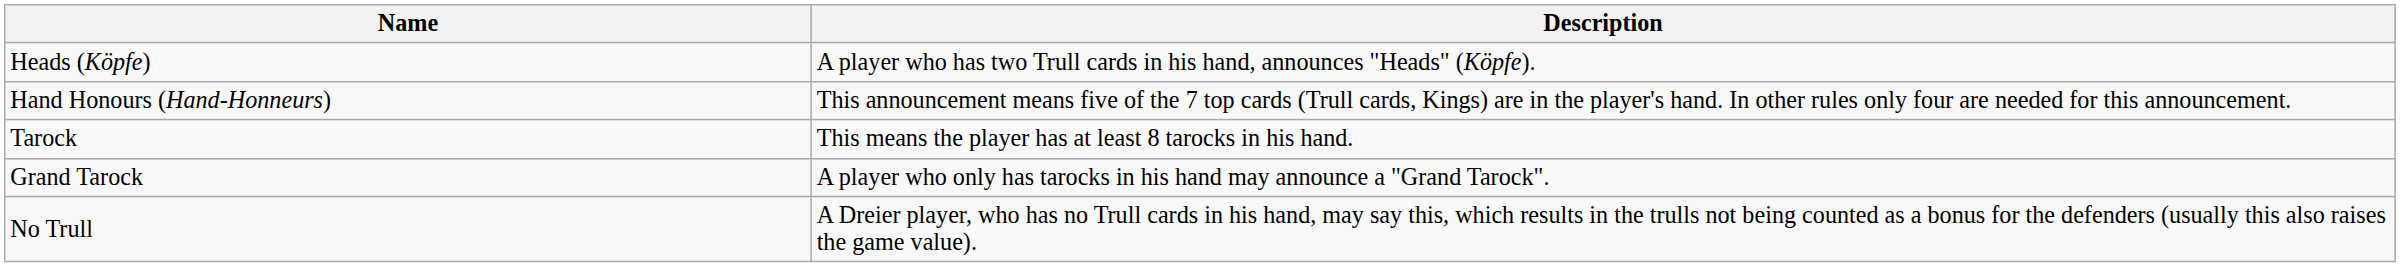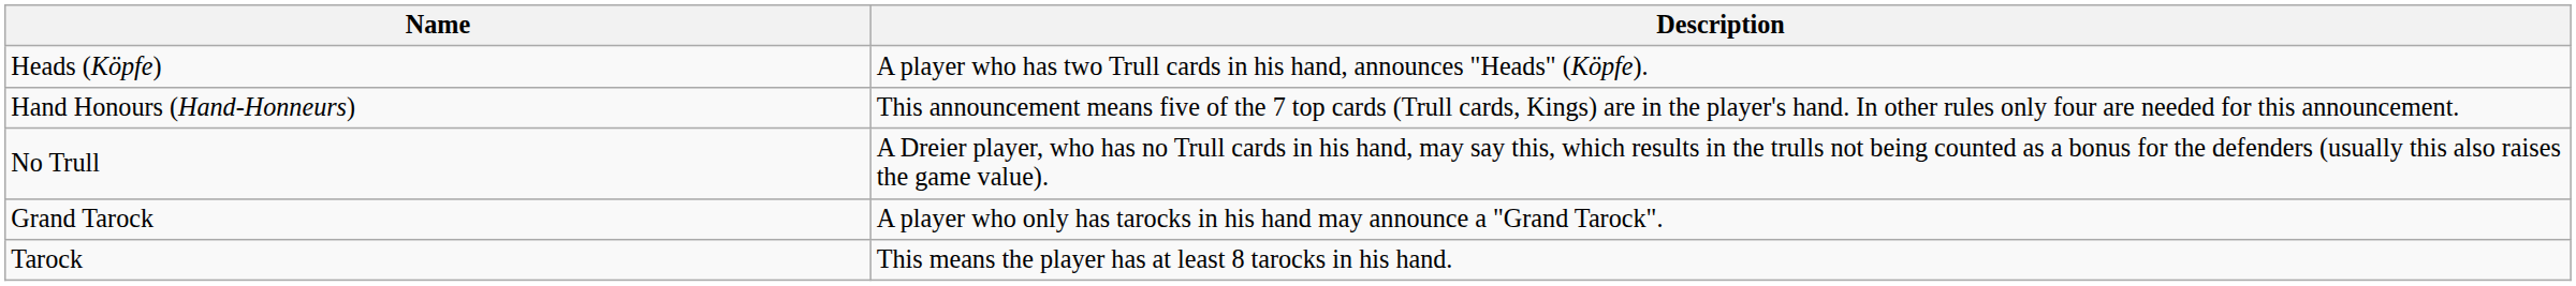rows swapped: Tarock <-> No Trull
